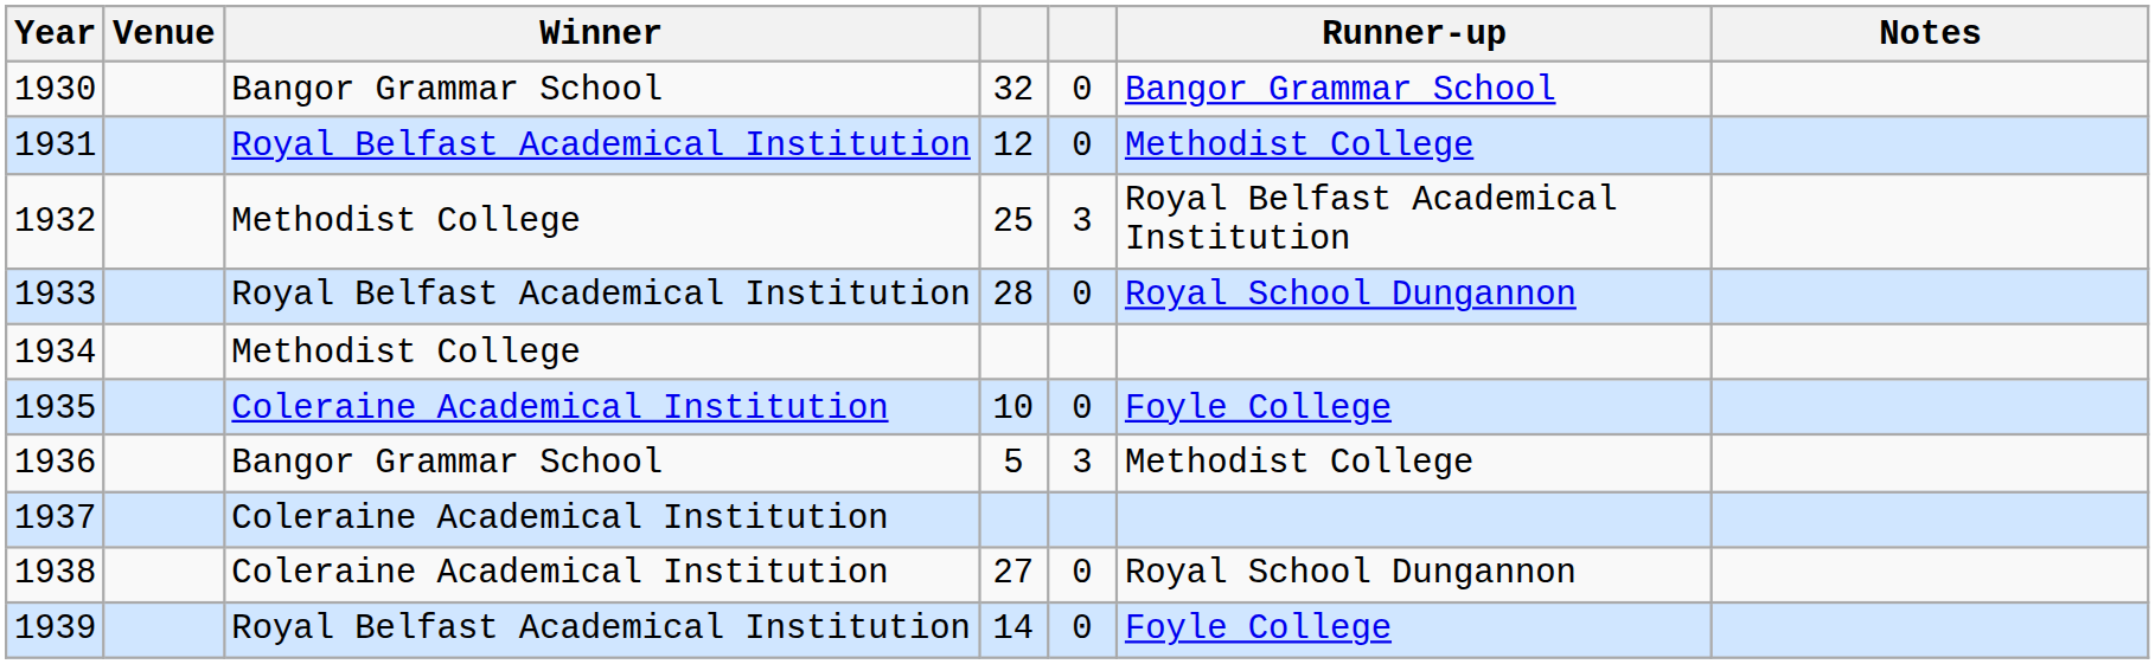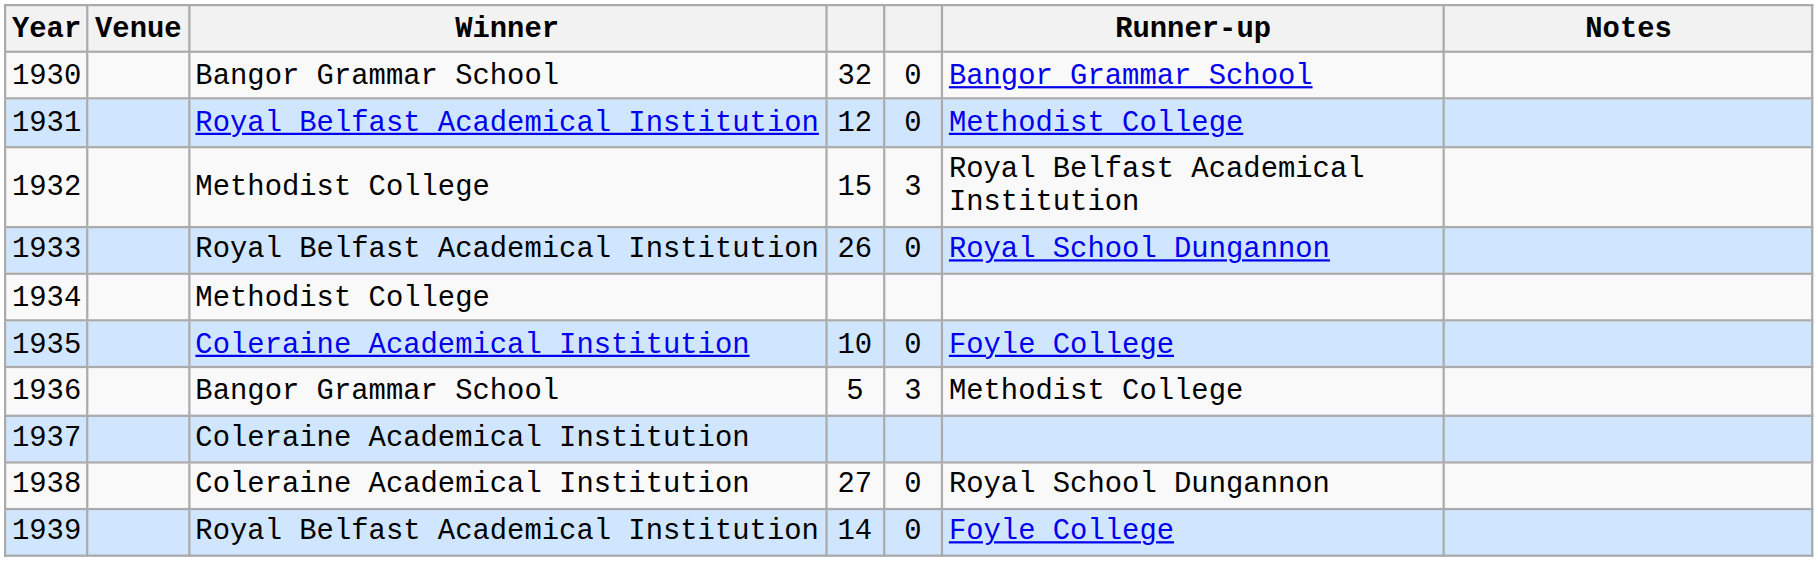1932 | column 4: 25 -> 15
1933 | column 4: 28 -> 26
